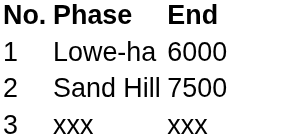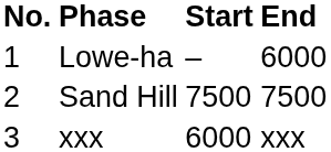+ column: Start | – | 7500 | 6000
